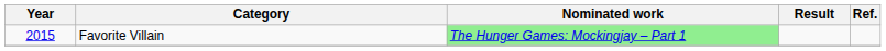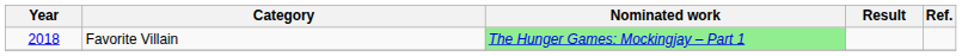Favorite Villain | Year: 2015 -> 2018
